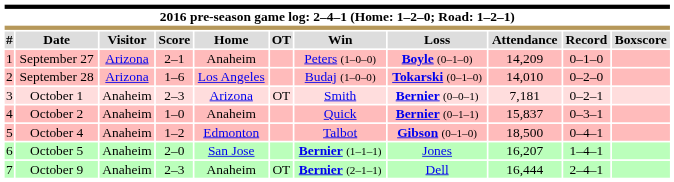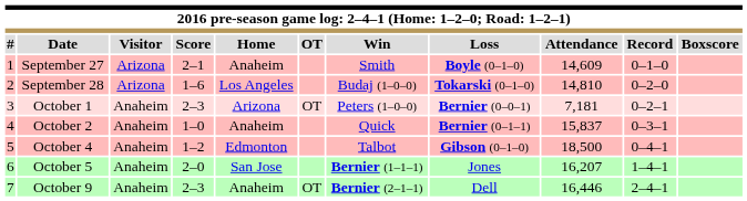September 27 | Win: Peters (1–0–0) -> Smith
September 27 | Attendance: 14,209 -> 14,609
September 28 | Attendance: 14,010 -> 14,810
October 1 | Win: Smith -> Peters (1–0–0)
October 9 | Attendance: 16,444 -> 16,446
